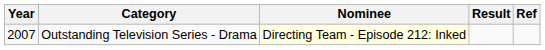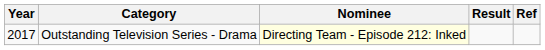Outstanding Television Series - Drama | Year: 2007 -> 2017
